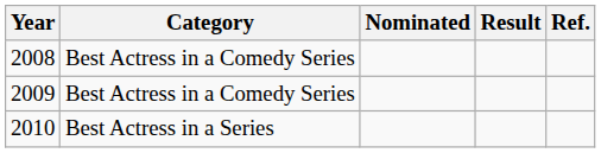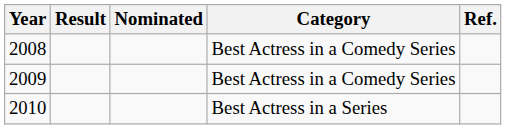columns swapped: Category <-> Result
